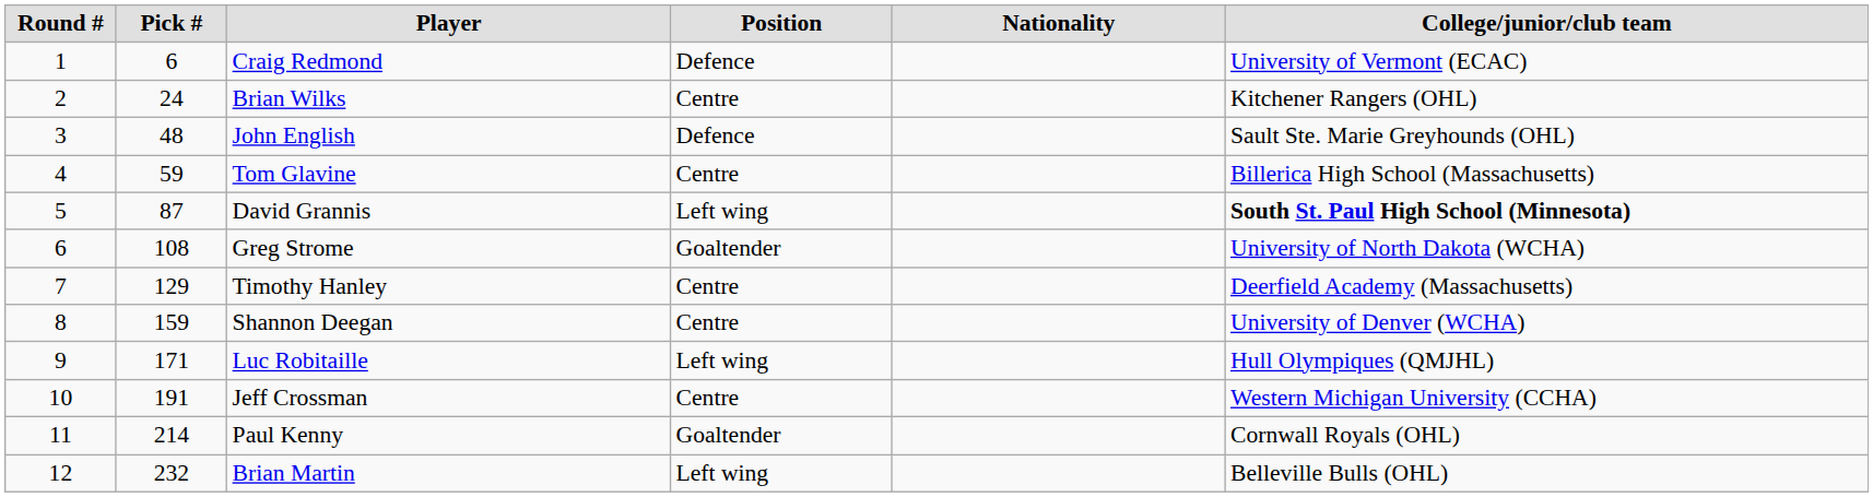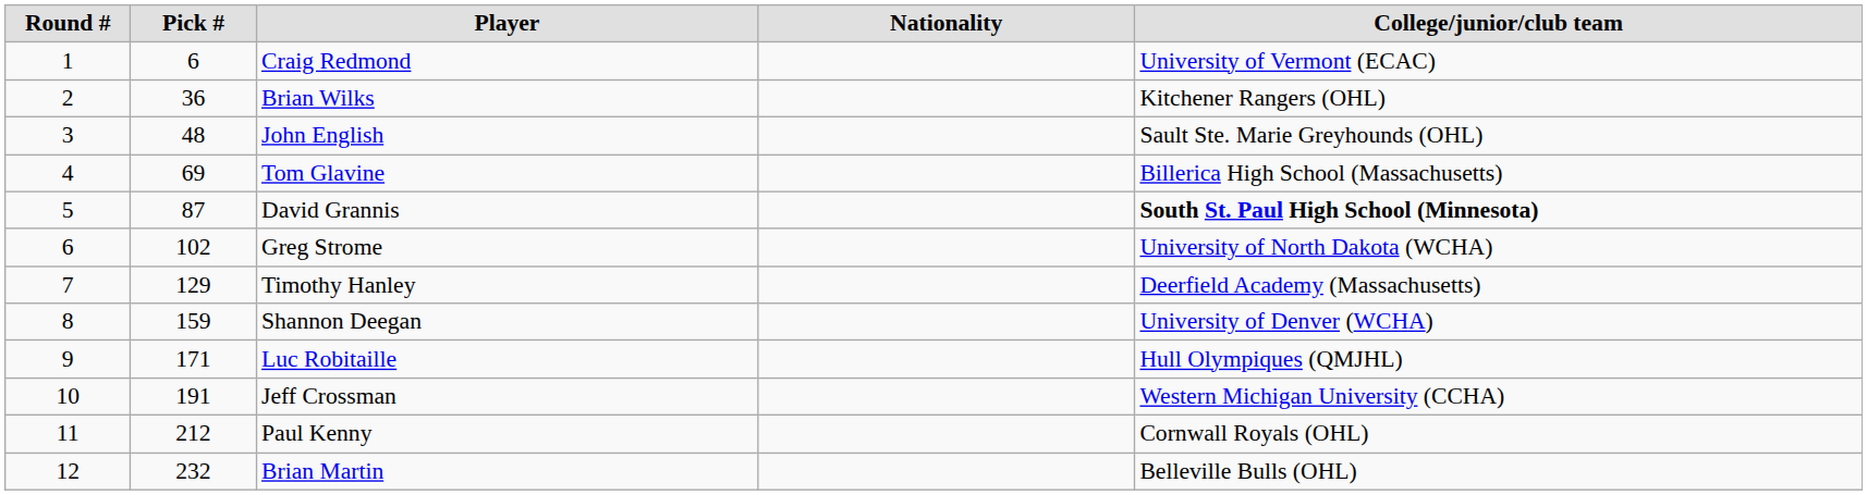- column: Position | Defence | Centre | Defence | Centre | Left wing | Goaltender | Centre | Centre | Left wing | Centre | Goaltender | Left wing
Brian Wilks | Pick #: 24 -> 36
Tom Glavine | Pick #: 59 -> 69
Greg Strome | Pick #: 108 -> 102
Paul Kenny | Pick #: 214 -> 212
